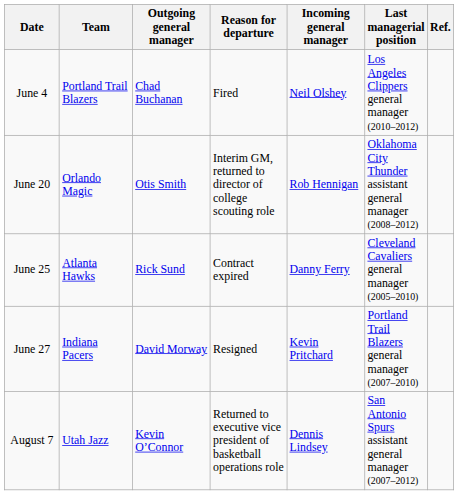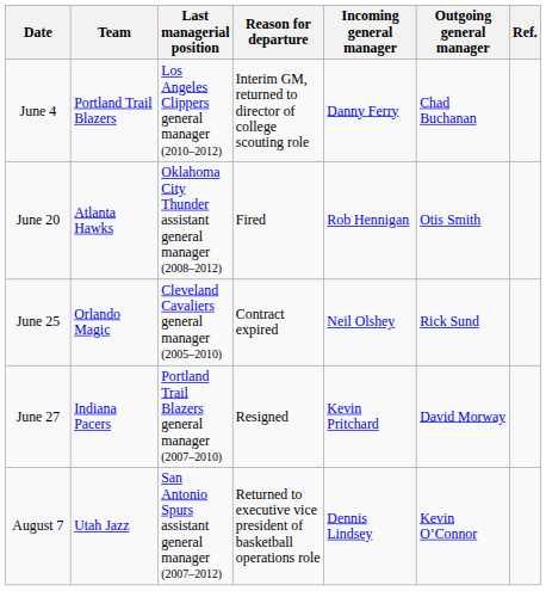columns swapped: Outgoing general manager <-> Last managerial position
June 4 | Reason for departure: Fired -> Interim GM, returned to director of college scouting role
June 4 | Incoming general manager: Neil Olshey -> Danny Ferry
June 20 | Team: Orlando Magic -> Atlanta Hawks
June 20 | Reason for departure: Interim GM, returned to director of college scouting role -> Fired
June 25 | Team: Atlanta Hawks -> Orlando Magic
June 25 | Incoming general manager: Danny Ferry -> Neil Olshey
